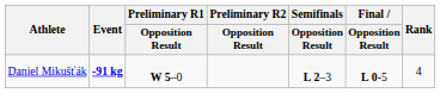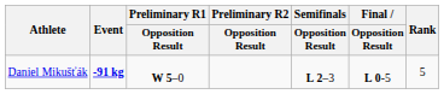Daniel Mikušťák | Rank: 4 -> 5
